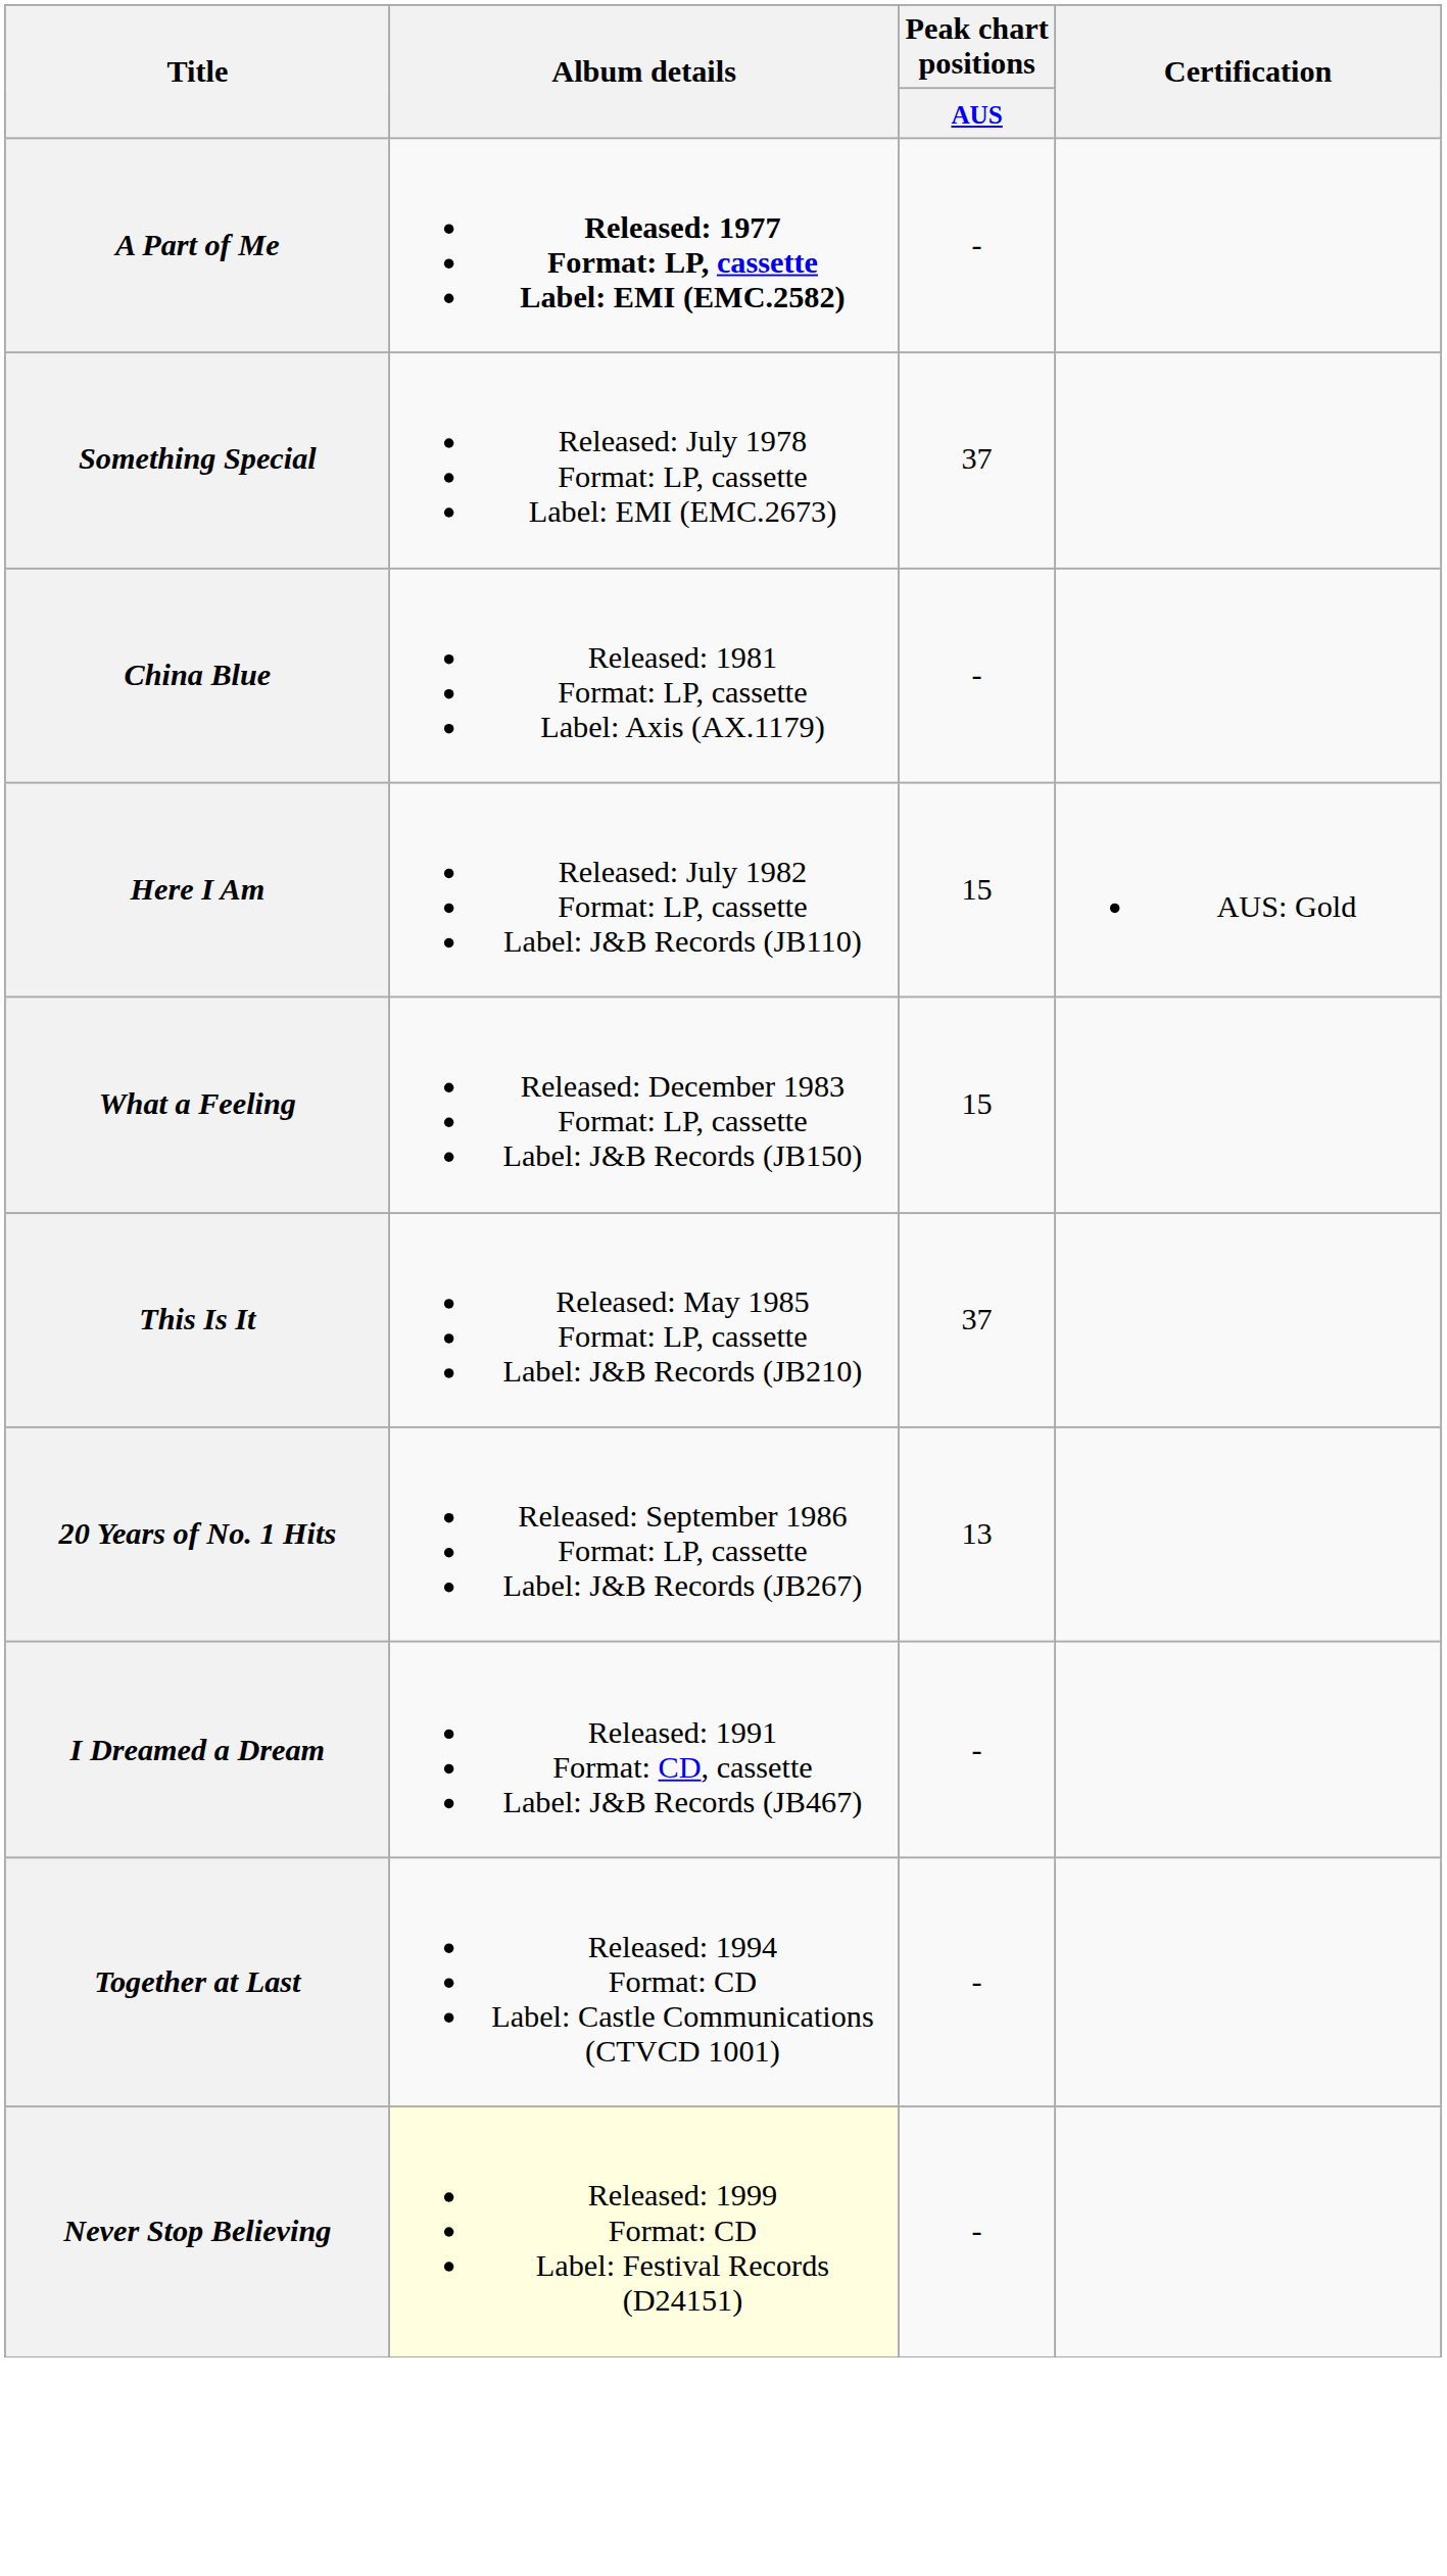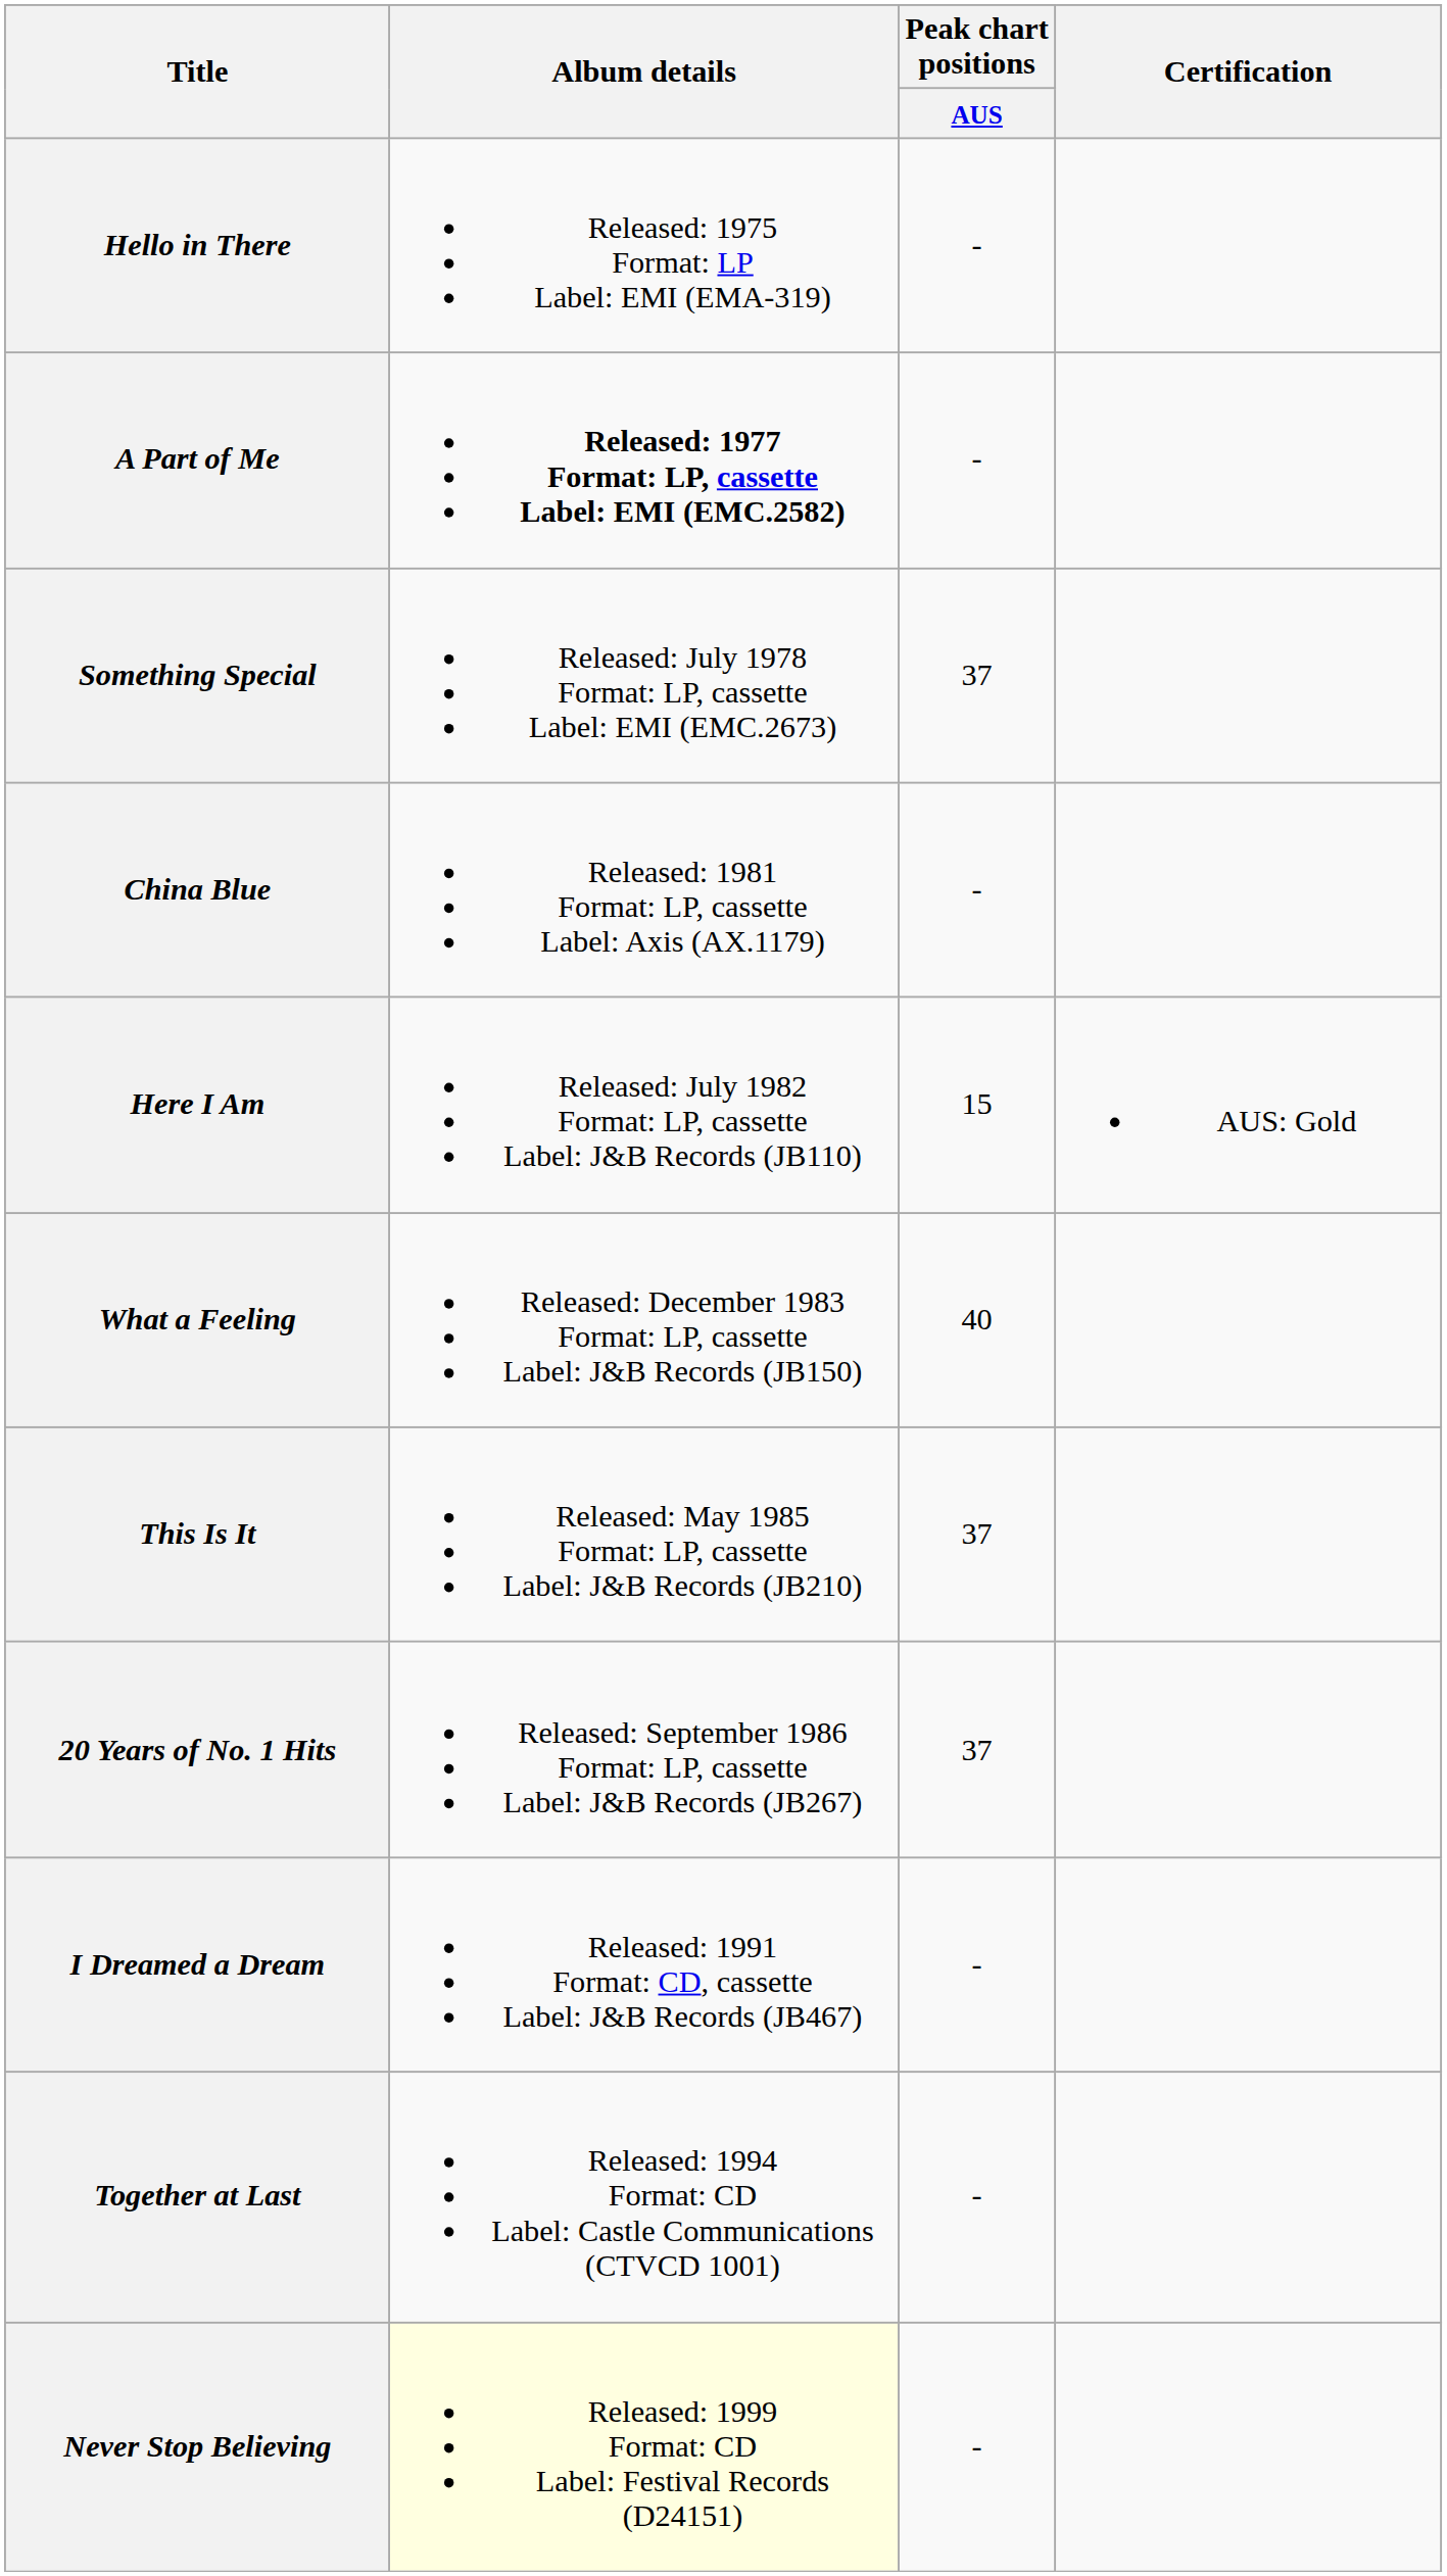+ row: Hello in There | Released: 1975 Format: LP Label: EMI (EMA-319) | -
What a Feeling | Peak chart positions / AUS: 15 -> 40
20 Years of No. 1 Hits | Peak chart positions / AUS: 13 -> 37
